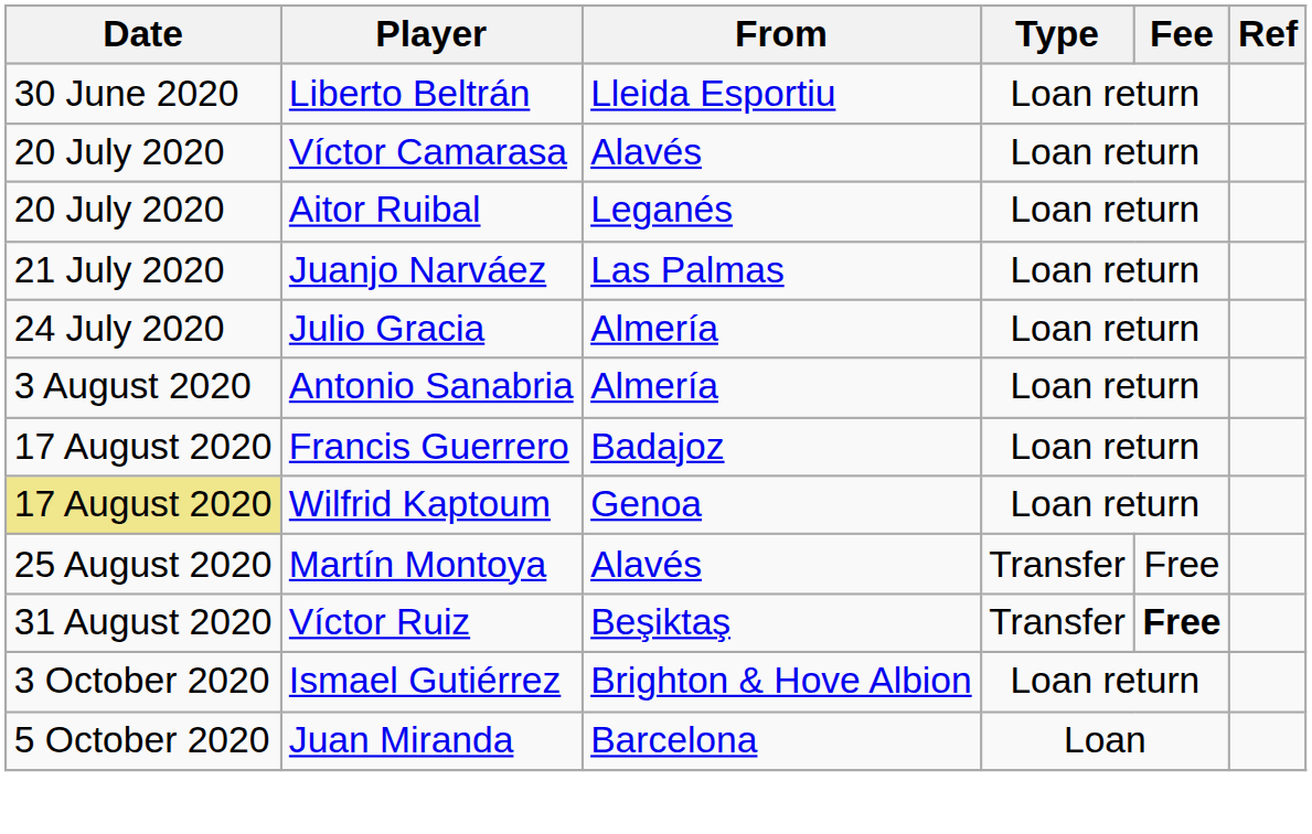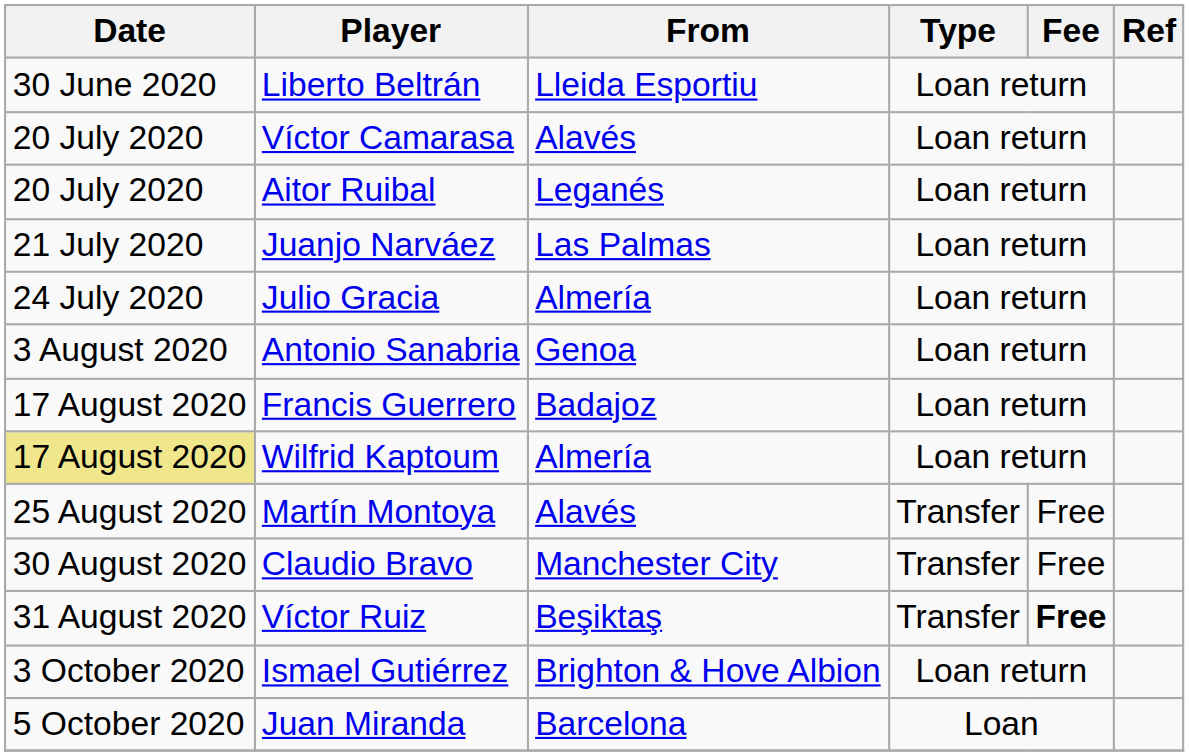Antonio Sanabria | From: Almería -> Genoa
Wilfrid Kaptoum | From: Genoa -> Almería
+ row: 30 August 2020 | Claudio Bravo | Manchester City | Transfer | Free
